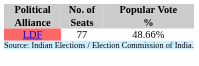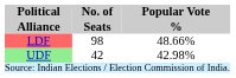LDF | No. of Seats: 77 -> 98
+ row: UDF | 42 | 42.98%
